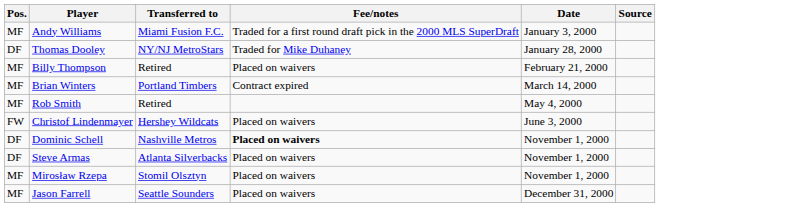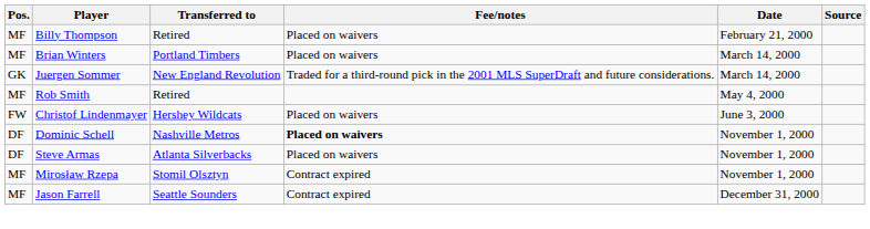- row: MF | Andy Williams | Miami Fusion F.C. | Traded for a first round draft pick in the 2000 MLS SuperDraft | January 3, 2000
- row: DF | Thomas Dooley | NY/NJ MetroStars | Traded for Mike Duhaney | January 28, 2000
Brian Winters | Fee/notes: Contract expired -> Placed on waivers
+ row: GK | Juergen Sommer | New England Revolution | Traded for a third-round pick in the 2001 MLS SuperDraft and future considerations. | March 14, 2000
Mirosław Rzepa | Fee/notes: Placed on waivers -> Contract expired
Jason Farrell | Fee/notes: Placed on waivers -> Contract expired
